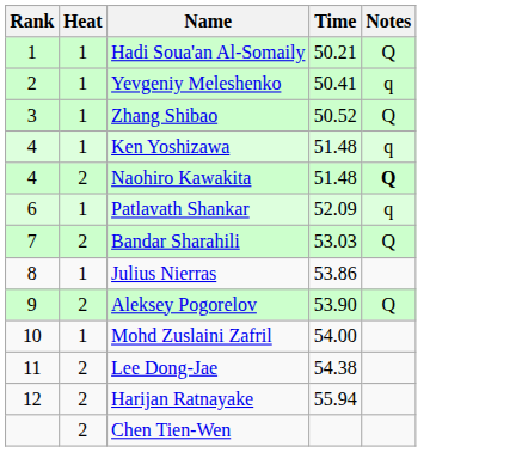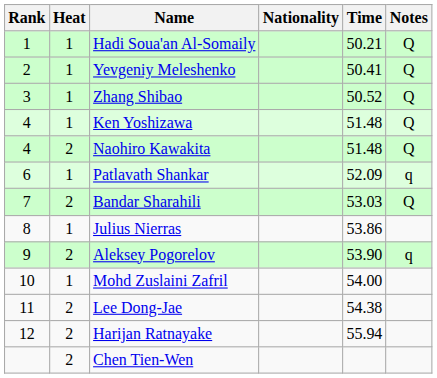+ column: Nationality
Yevgeniy Meleshenko | Notes: q -> Q
Ken Yoshizawa | Notes: q -> Q
Naohiro Kawakita | Notes: bold -> normal
Aleksey Pogorelov | Notes: Q -> q
